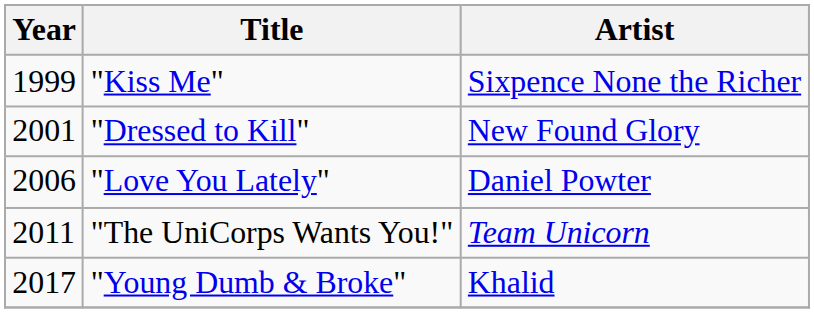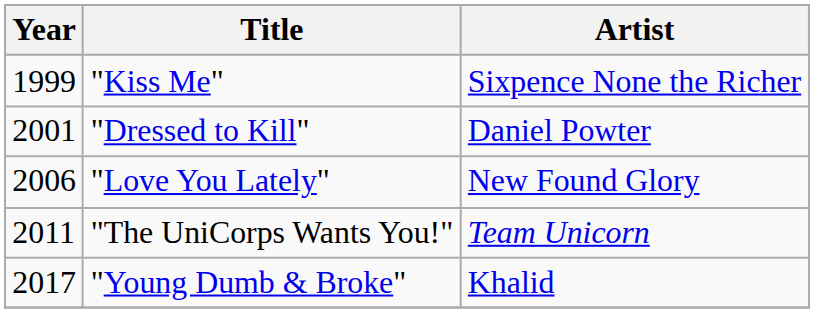"Dressed to Kill" | Artist: New Found Glory -> Daniel Powter
"Love You Lately" | Artist: Daniel Powter -> New Found Glory
